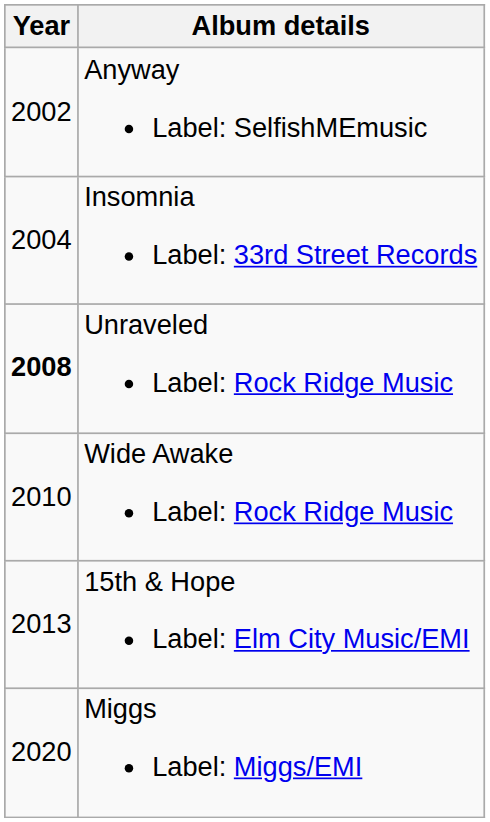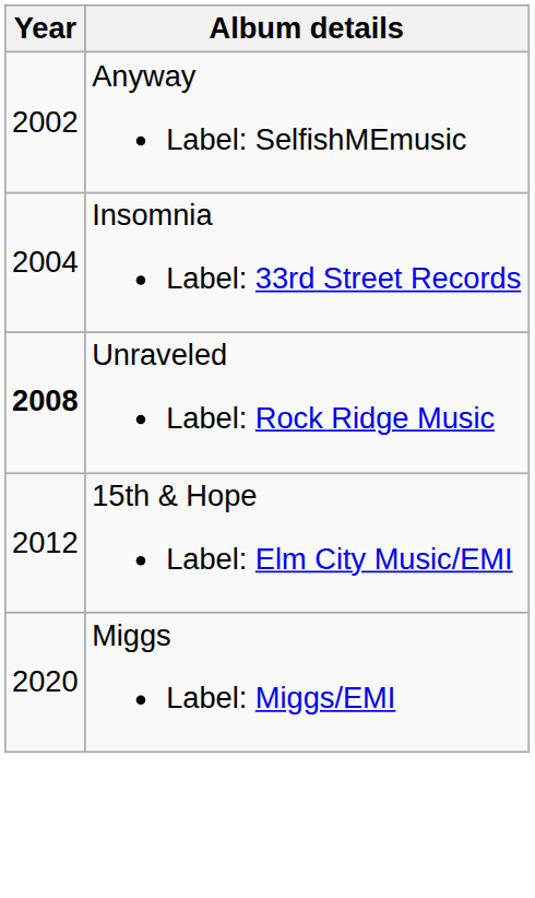- row: 2010 | Wide Awake Label: Rock Ridge Music
15th & Hope Label: Elm City Music/EMI | Year: 2013 -> 2012
